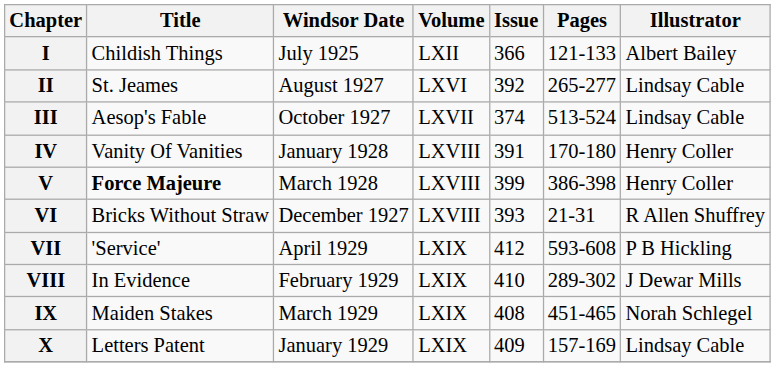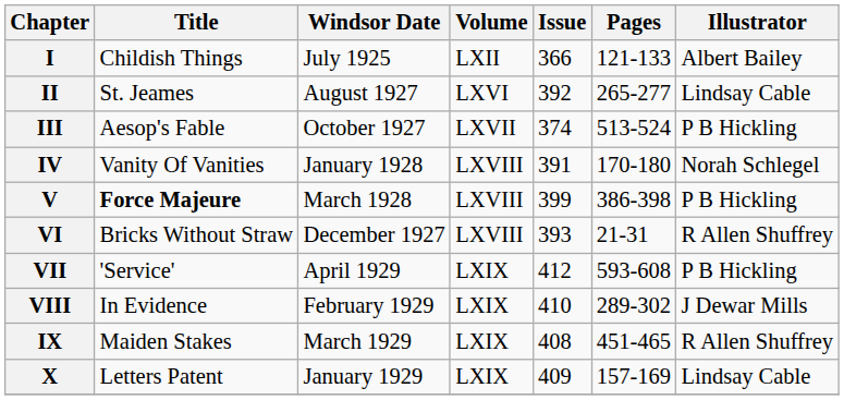III | Illustrator: Lindsay Cable -> P B Hickling
IV | Illustrator: Henry Coller -> Norah Schlegel
V | Illustrator: Henry Coller -> P B Hickling
IX | Illustrator: Norah Schlegel -> R Allen Shuffrey
